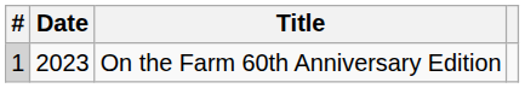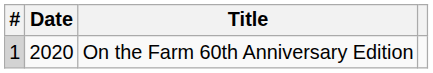On the Farm 60th Anniversary Edition | Date: 2023 -> 2020
